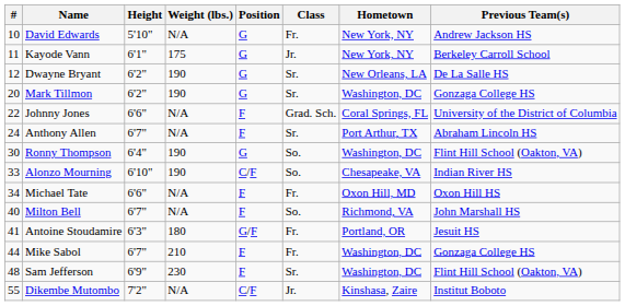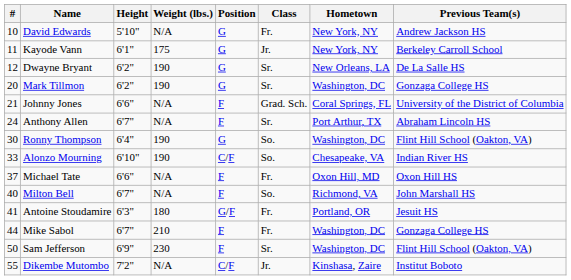Johnny Jones | #: 22 -> 21
Michael Tate | #: 34 -> 37
Sam Jefferson | #: 48 -> 50
